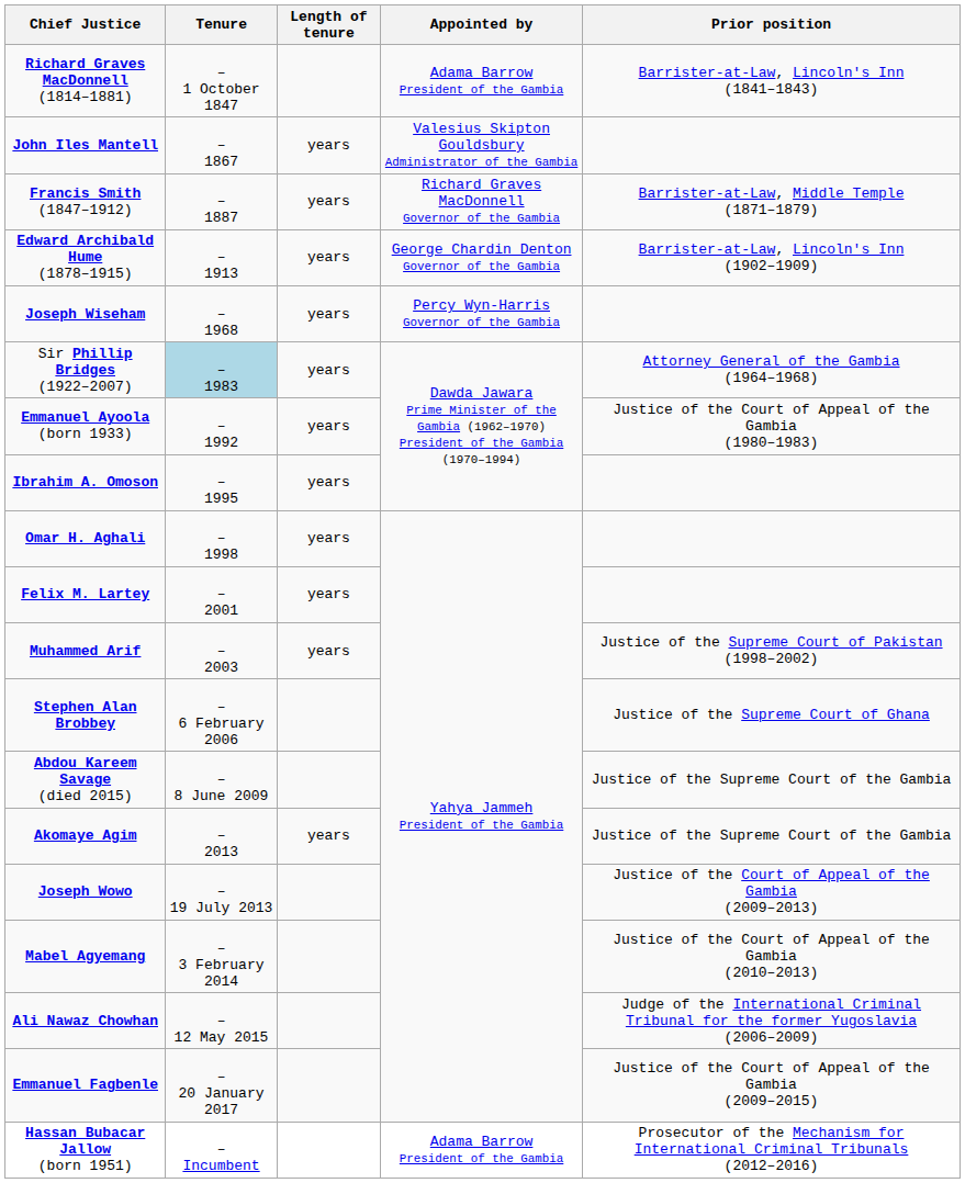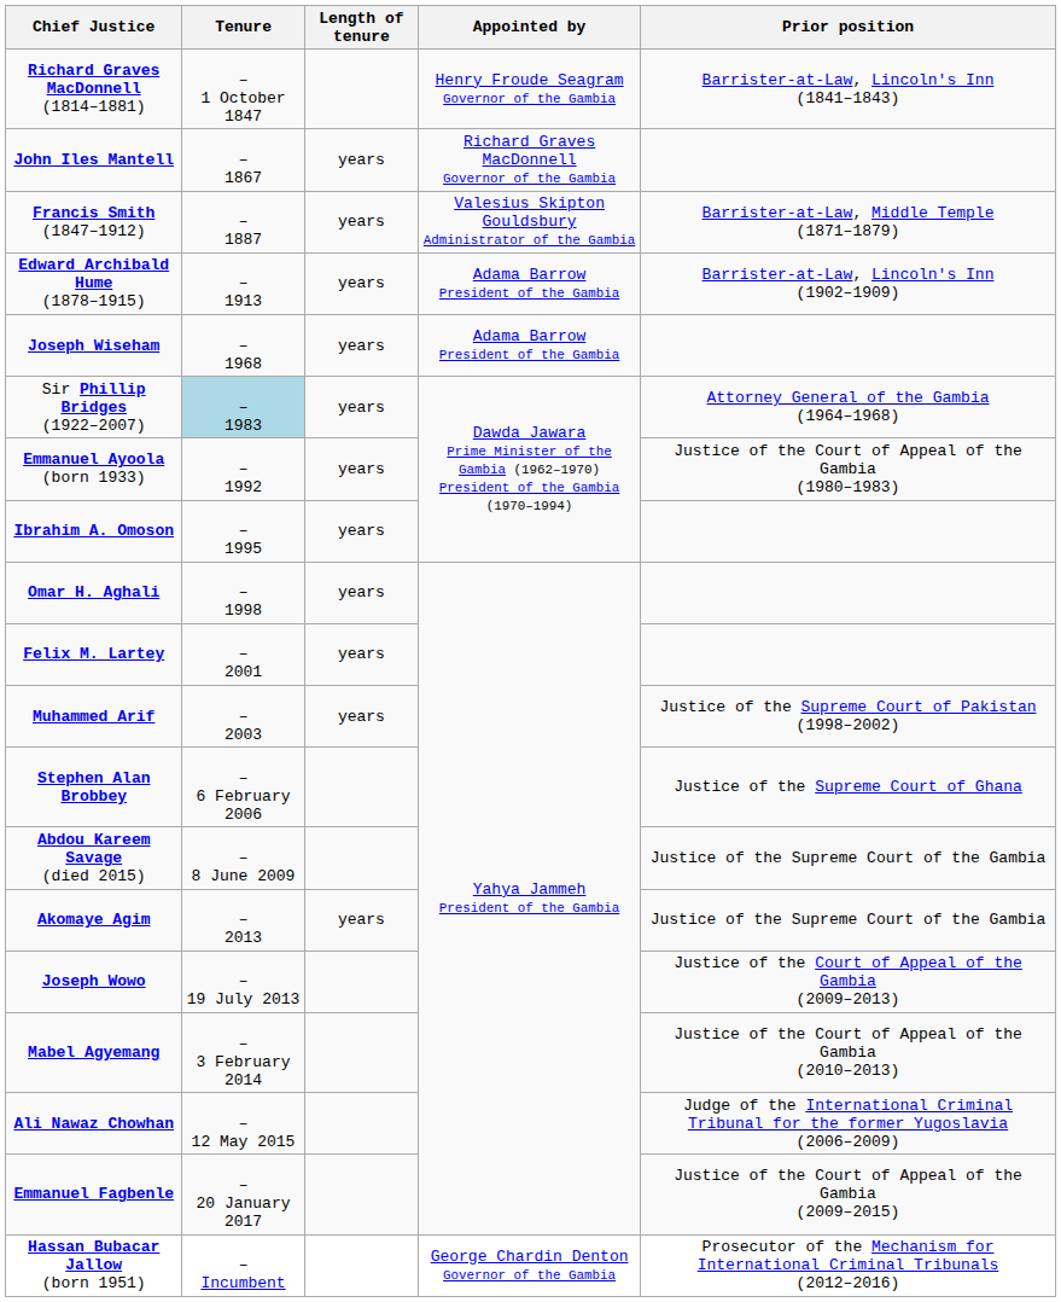Richard Graves MacDonnell (1814–1881) | Appointed by: Adama Barrow President of the Gambia -> Henry Froude Seagram Governor of the Gambia
John Iles Mantell | Appointed by: Valesius Skipton Gouldsbury Administrator of the Gambia -> Richard Graves MacDonnell Governor of the Gambia
Francis Smith (1847–1912) | Appointed by: Richard Graves MacDonnell Governor of the Gambia -> Valesius Skipton Gouldsbury Administrator of the Gambia
Edward Archibald Hume (1878–1915) | Appointed by: George Chardin Denton Governor of the Gambia -> Adama Barrow President of the Gambia
Joseph Wiseham | Appointed by: Percy Wyn-Harris Governor of the Gambia -> Adama Barrow President of the Gambia
Hassan Bubacar Jallow (born 1951) | Appointed by: Adama Barrow President of the Gambia -> George Chardin Denton Governor of the Gambia
